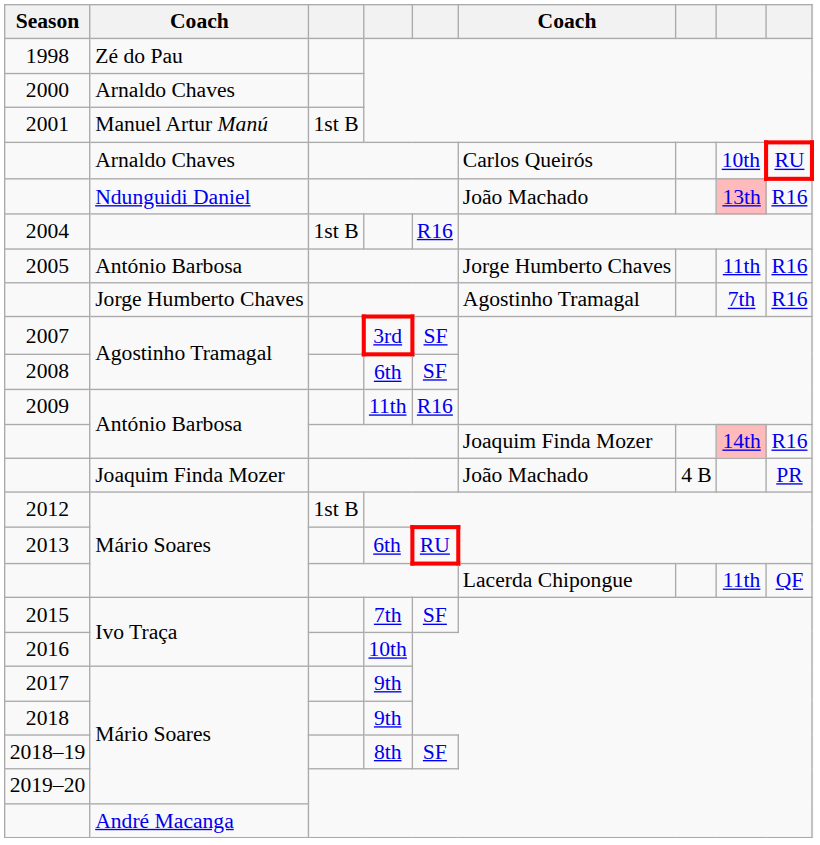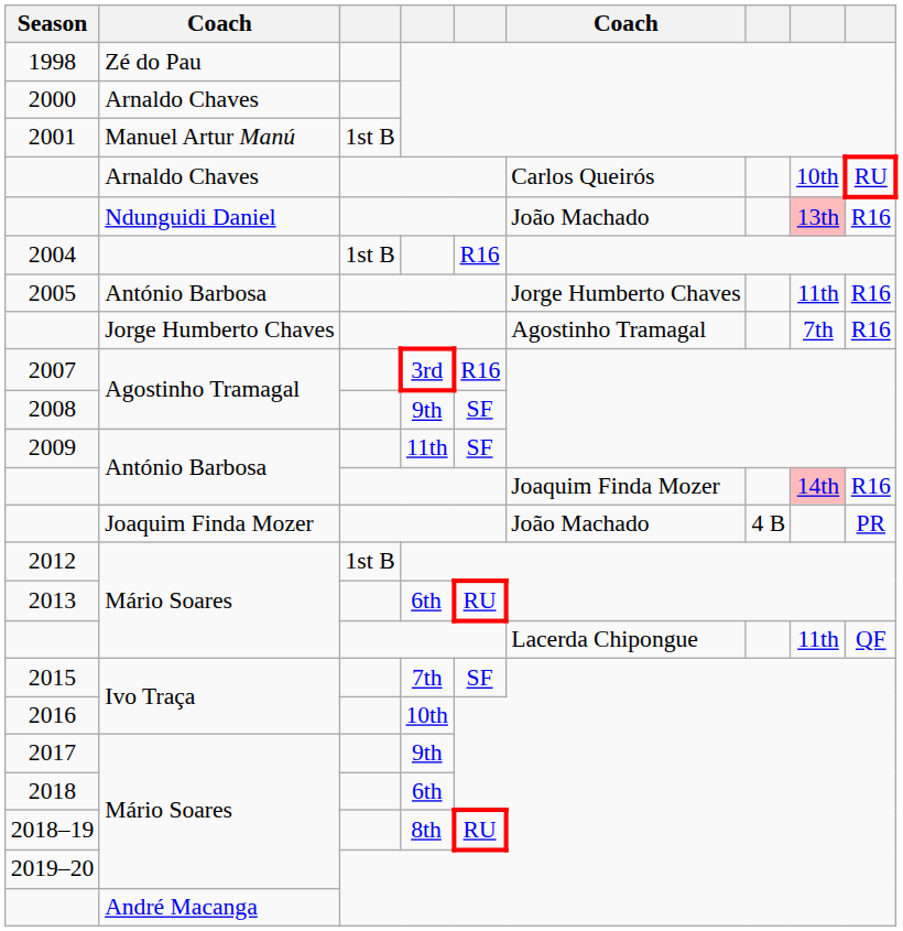2007 | column 5: SF -> R16
2008 | column 4: 6th -> 9th
2009 | column 5: R16 -> SF
2018 | column 4: 9th -> 6th
2018–19 | column 5: SF -> RU
